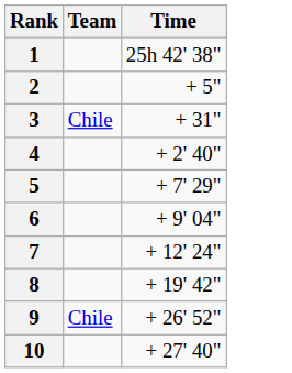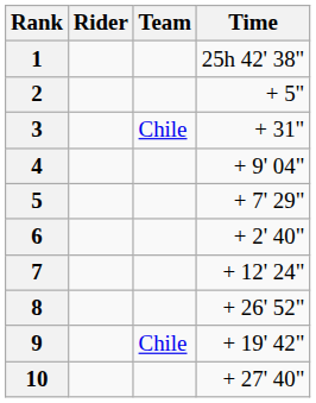+ column: Rider
4 | Time: + 2' 40" -> + 9' 04"
6 | Time: + 9' 04" -> + 2' 40"
8 | Time: + 19' 42" -> + 26' 52"
9 | Time: + 26' 52" -> + 19' 42"
